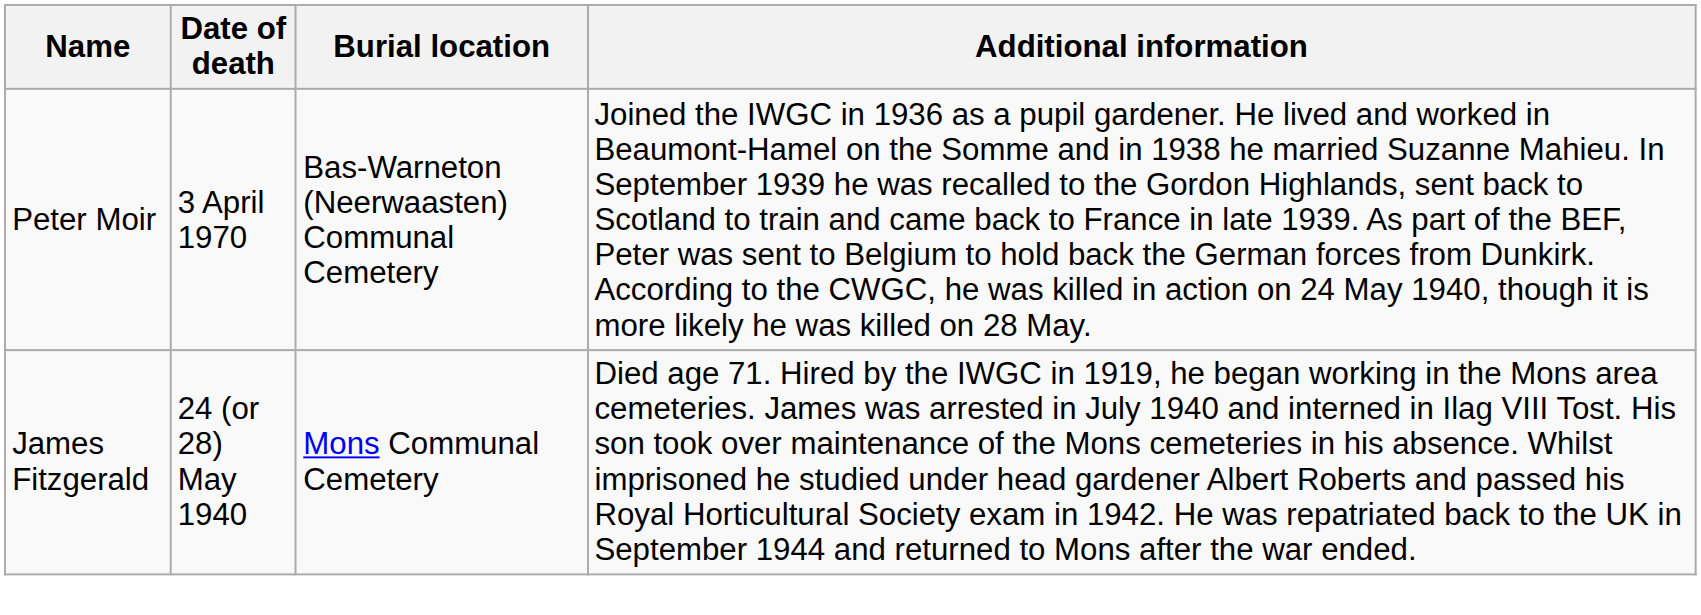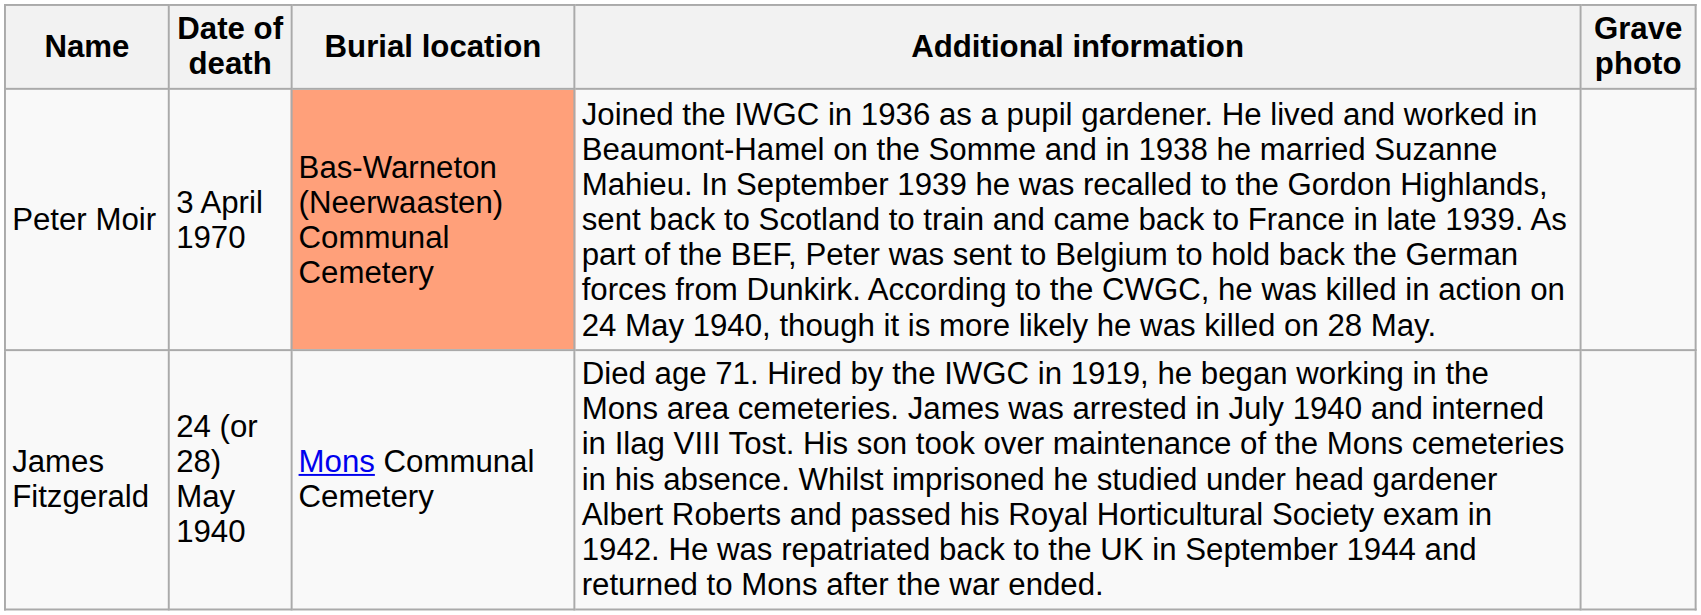+ column: Grave photo
Peter Moir | Burial location: no background -> lightsalmon background
